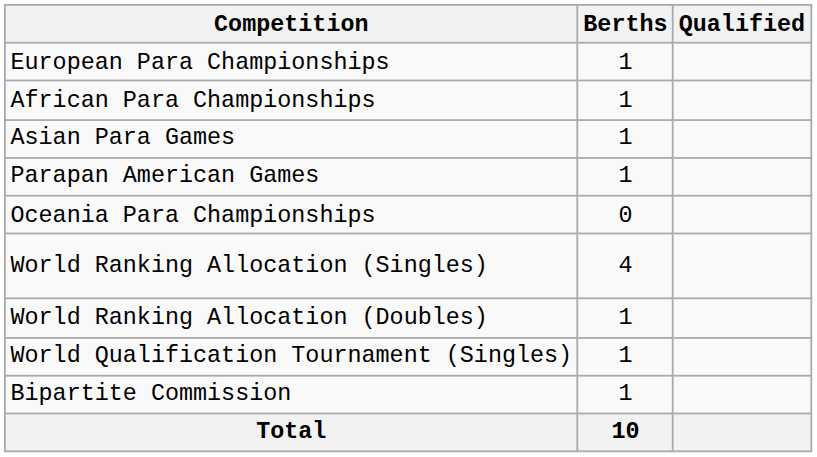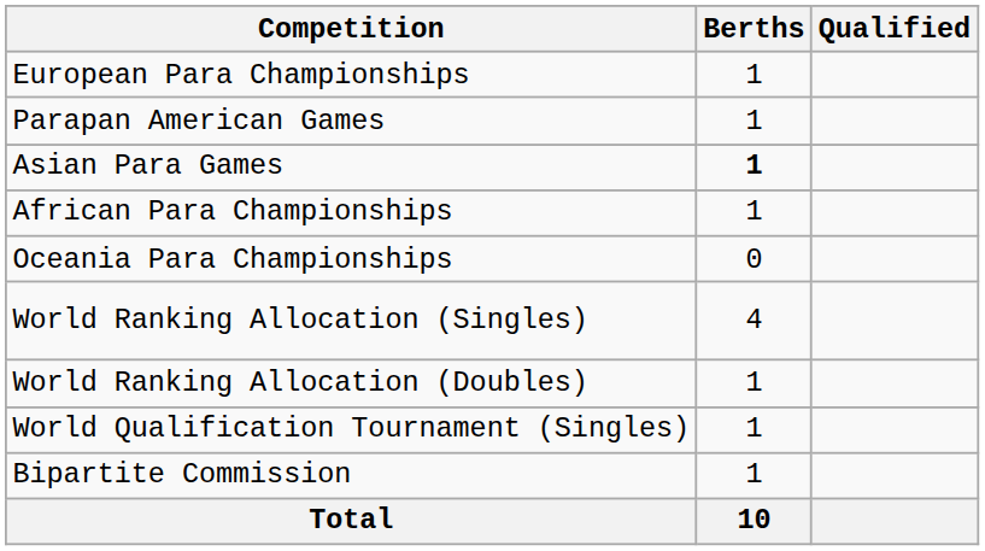rows swapped: African Para Championships <-> Parapan American Games
Asian Para Games | Berths: normal -> bold
